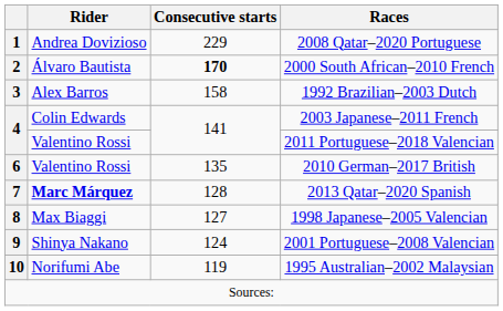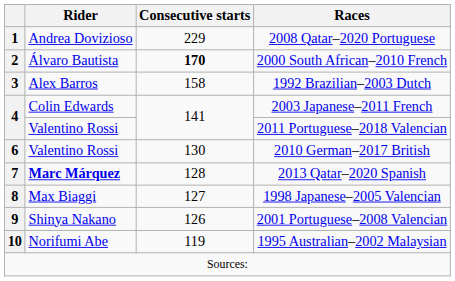6 | Consecutive starts: 135 -> 130
9 | Consecutive starts: 124 -> 126
